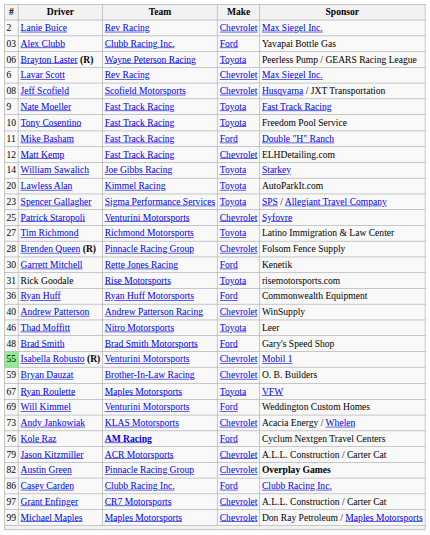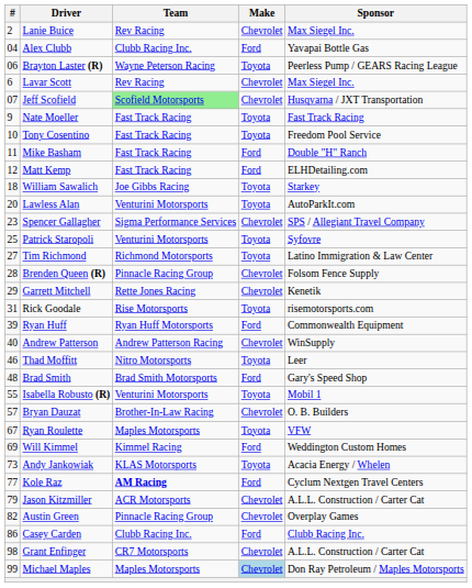Alex Clubb | #: 03 -> 04
Jeff Scofield | #: 08 -> 07
Jeff Scofield | Team: no background -> lightgreen background
Matt Kemp | Make: Chevrolet -> Ford
William Sawalich | #: 14 -> 18
Lawless Alan | Team: Kimmel Racing -> Venturini Motorsports
Spencer Gallagher | Make: Toyota -> Chevrolet
Patrick Staropoli | Make: Chevrolet -> Toyota
Garrett Mitchell | #: 30 -> 29
Garrett Mitchell | Make: Ford -> Chevrolet
Ryan Huff | #: 36 -> 39
Isabella Robusto (R) | #: lightgreen background -> no background
Isabella Robusto (R) | Make: Chevrolet -> Toyota
Bryan Dauzat | #: 59 -> 57
Will Kimmel | Team: Venturini Motorsports -> Kimmel Racing
Andy Jankowiak | Make: Chevrolet -> Toyota
Kole Raz | #: 76 -> 77
Austin Green | Sponsor: bold -> normal
Grant Enfinger | #: 97 -> 98
Michael Maples | Make: no background -> lightblue background
